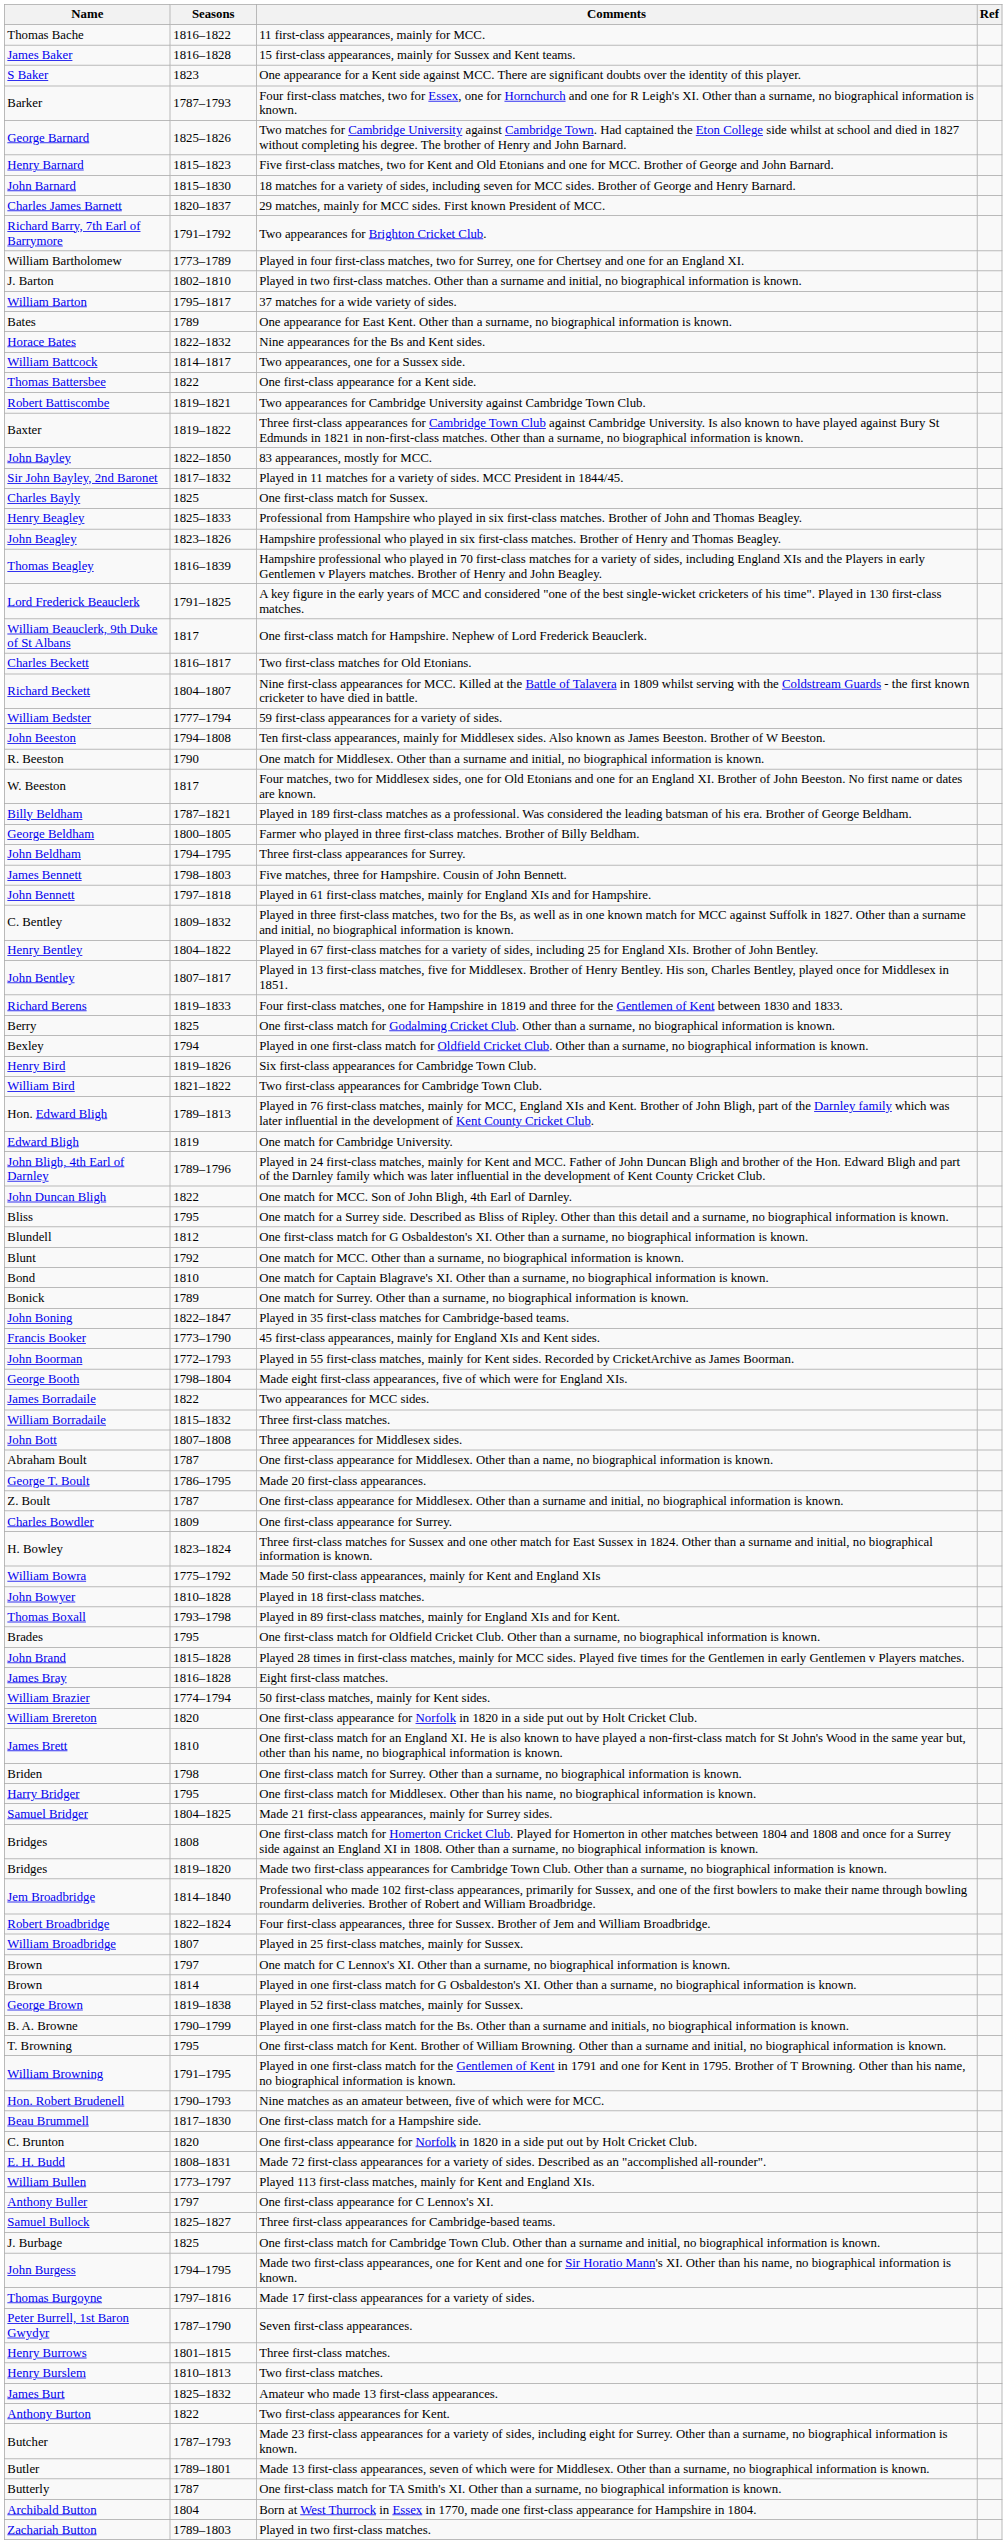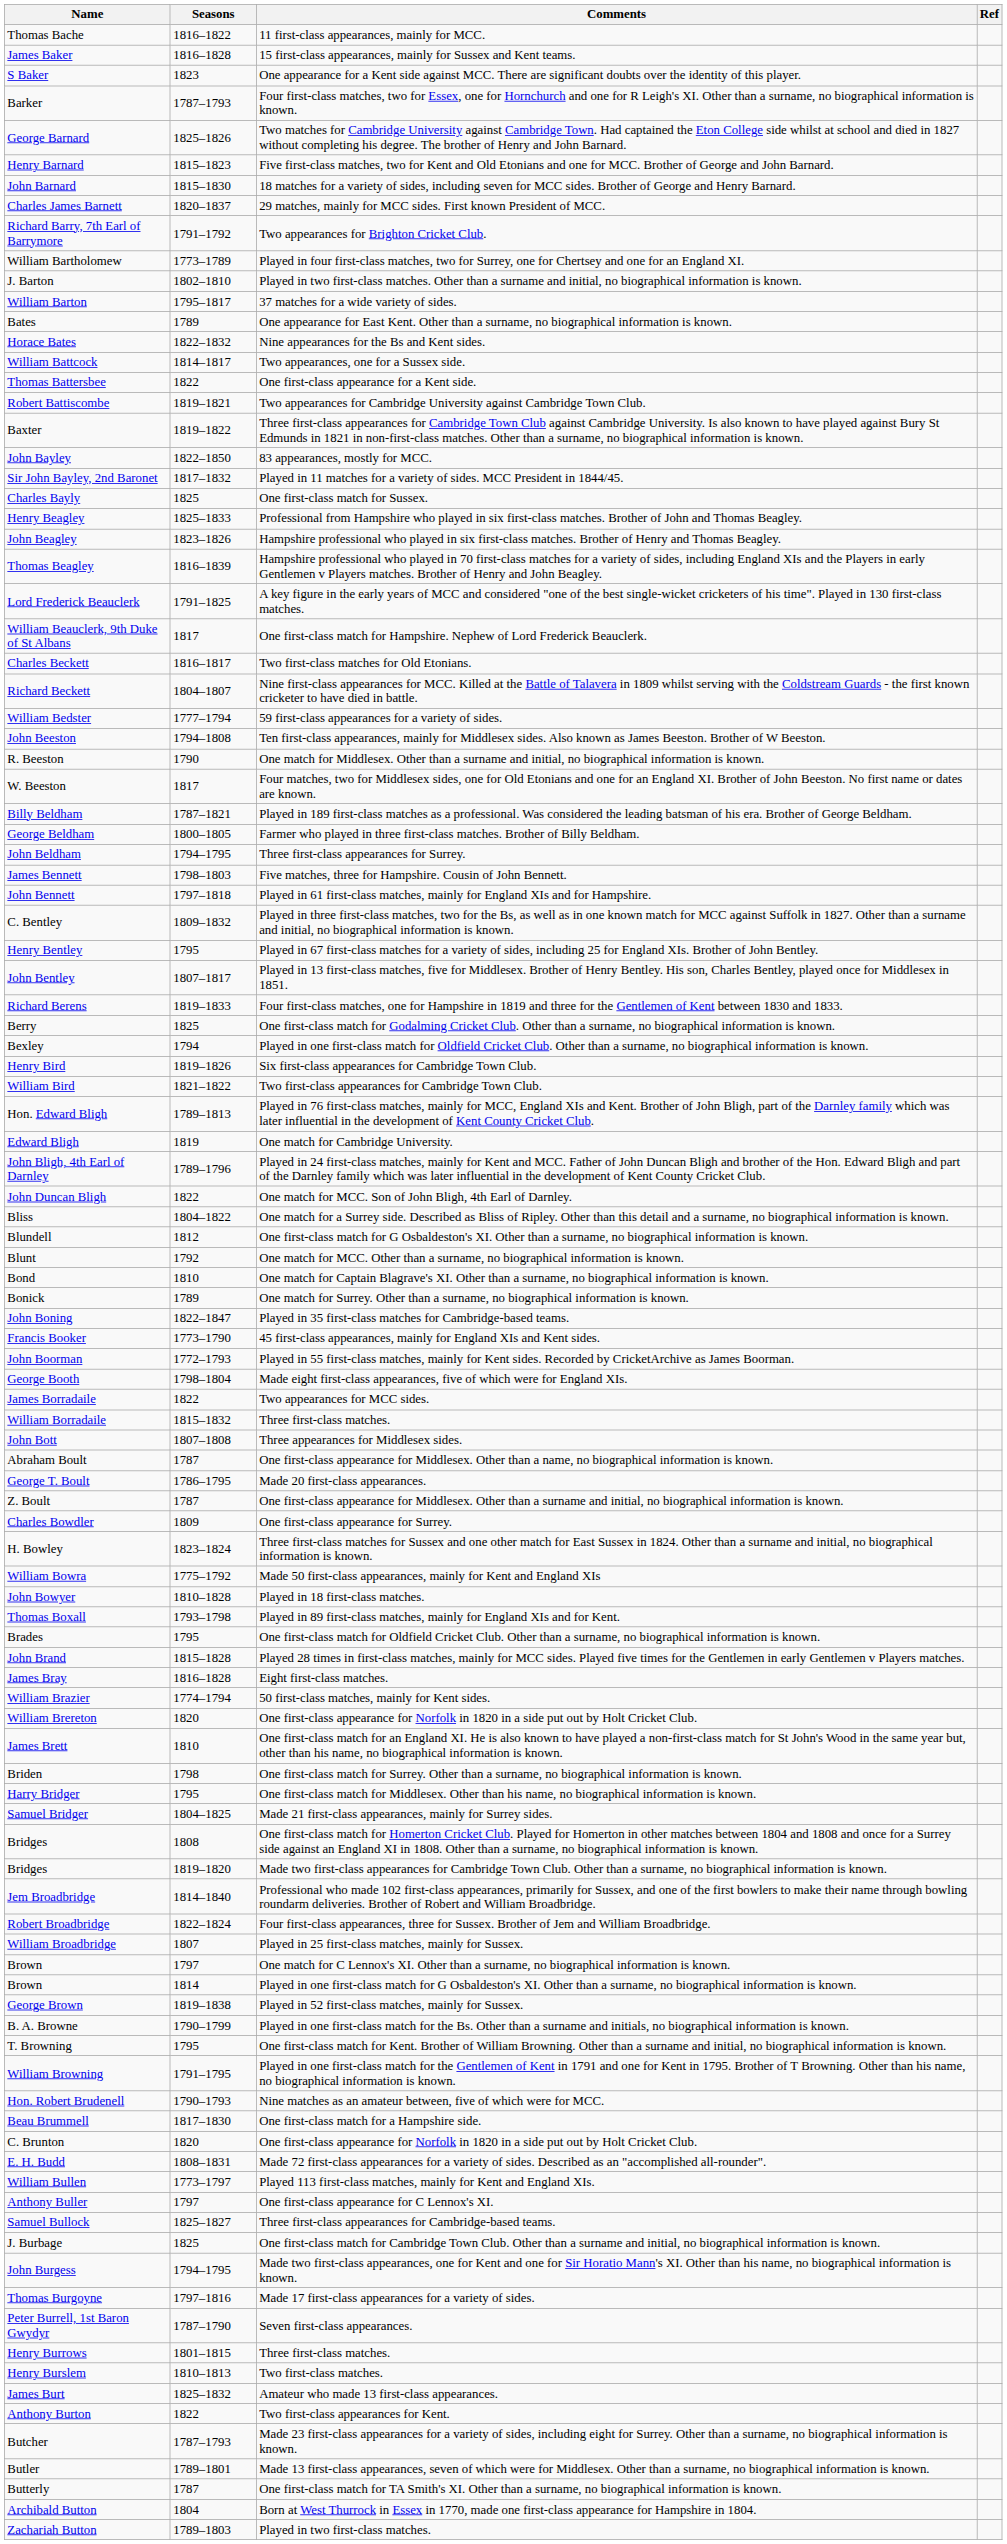Henry Bentley | Seasons: 1804–1822 -> 1795
Bliss | Seasons: 1795 -> 1804–1822
